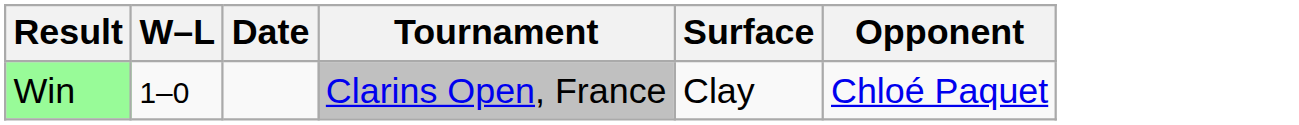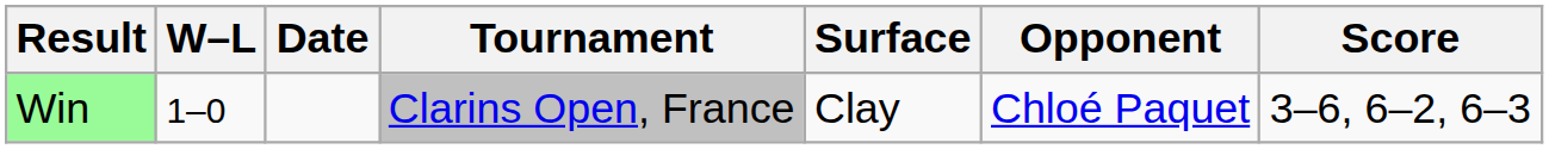+ column: Score | 3–6, 6–2, 6–3
